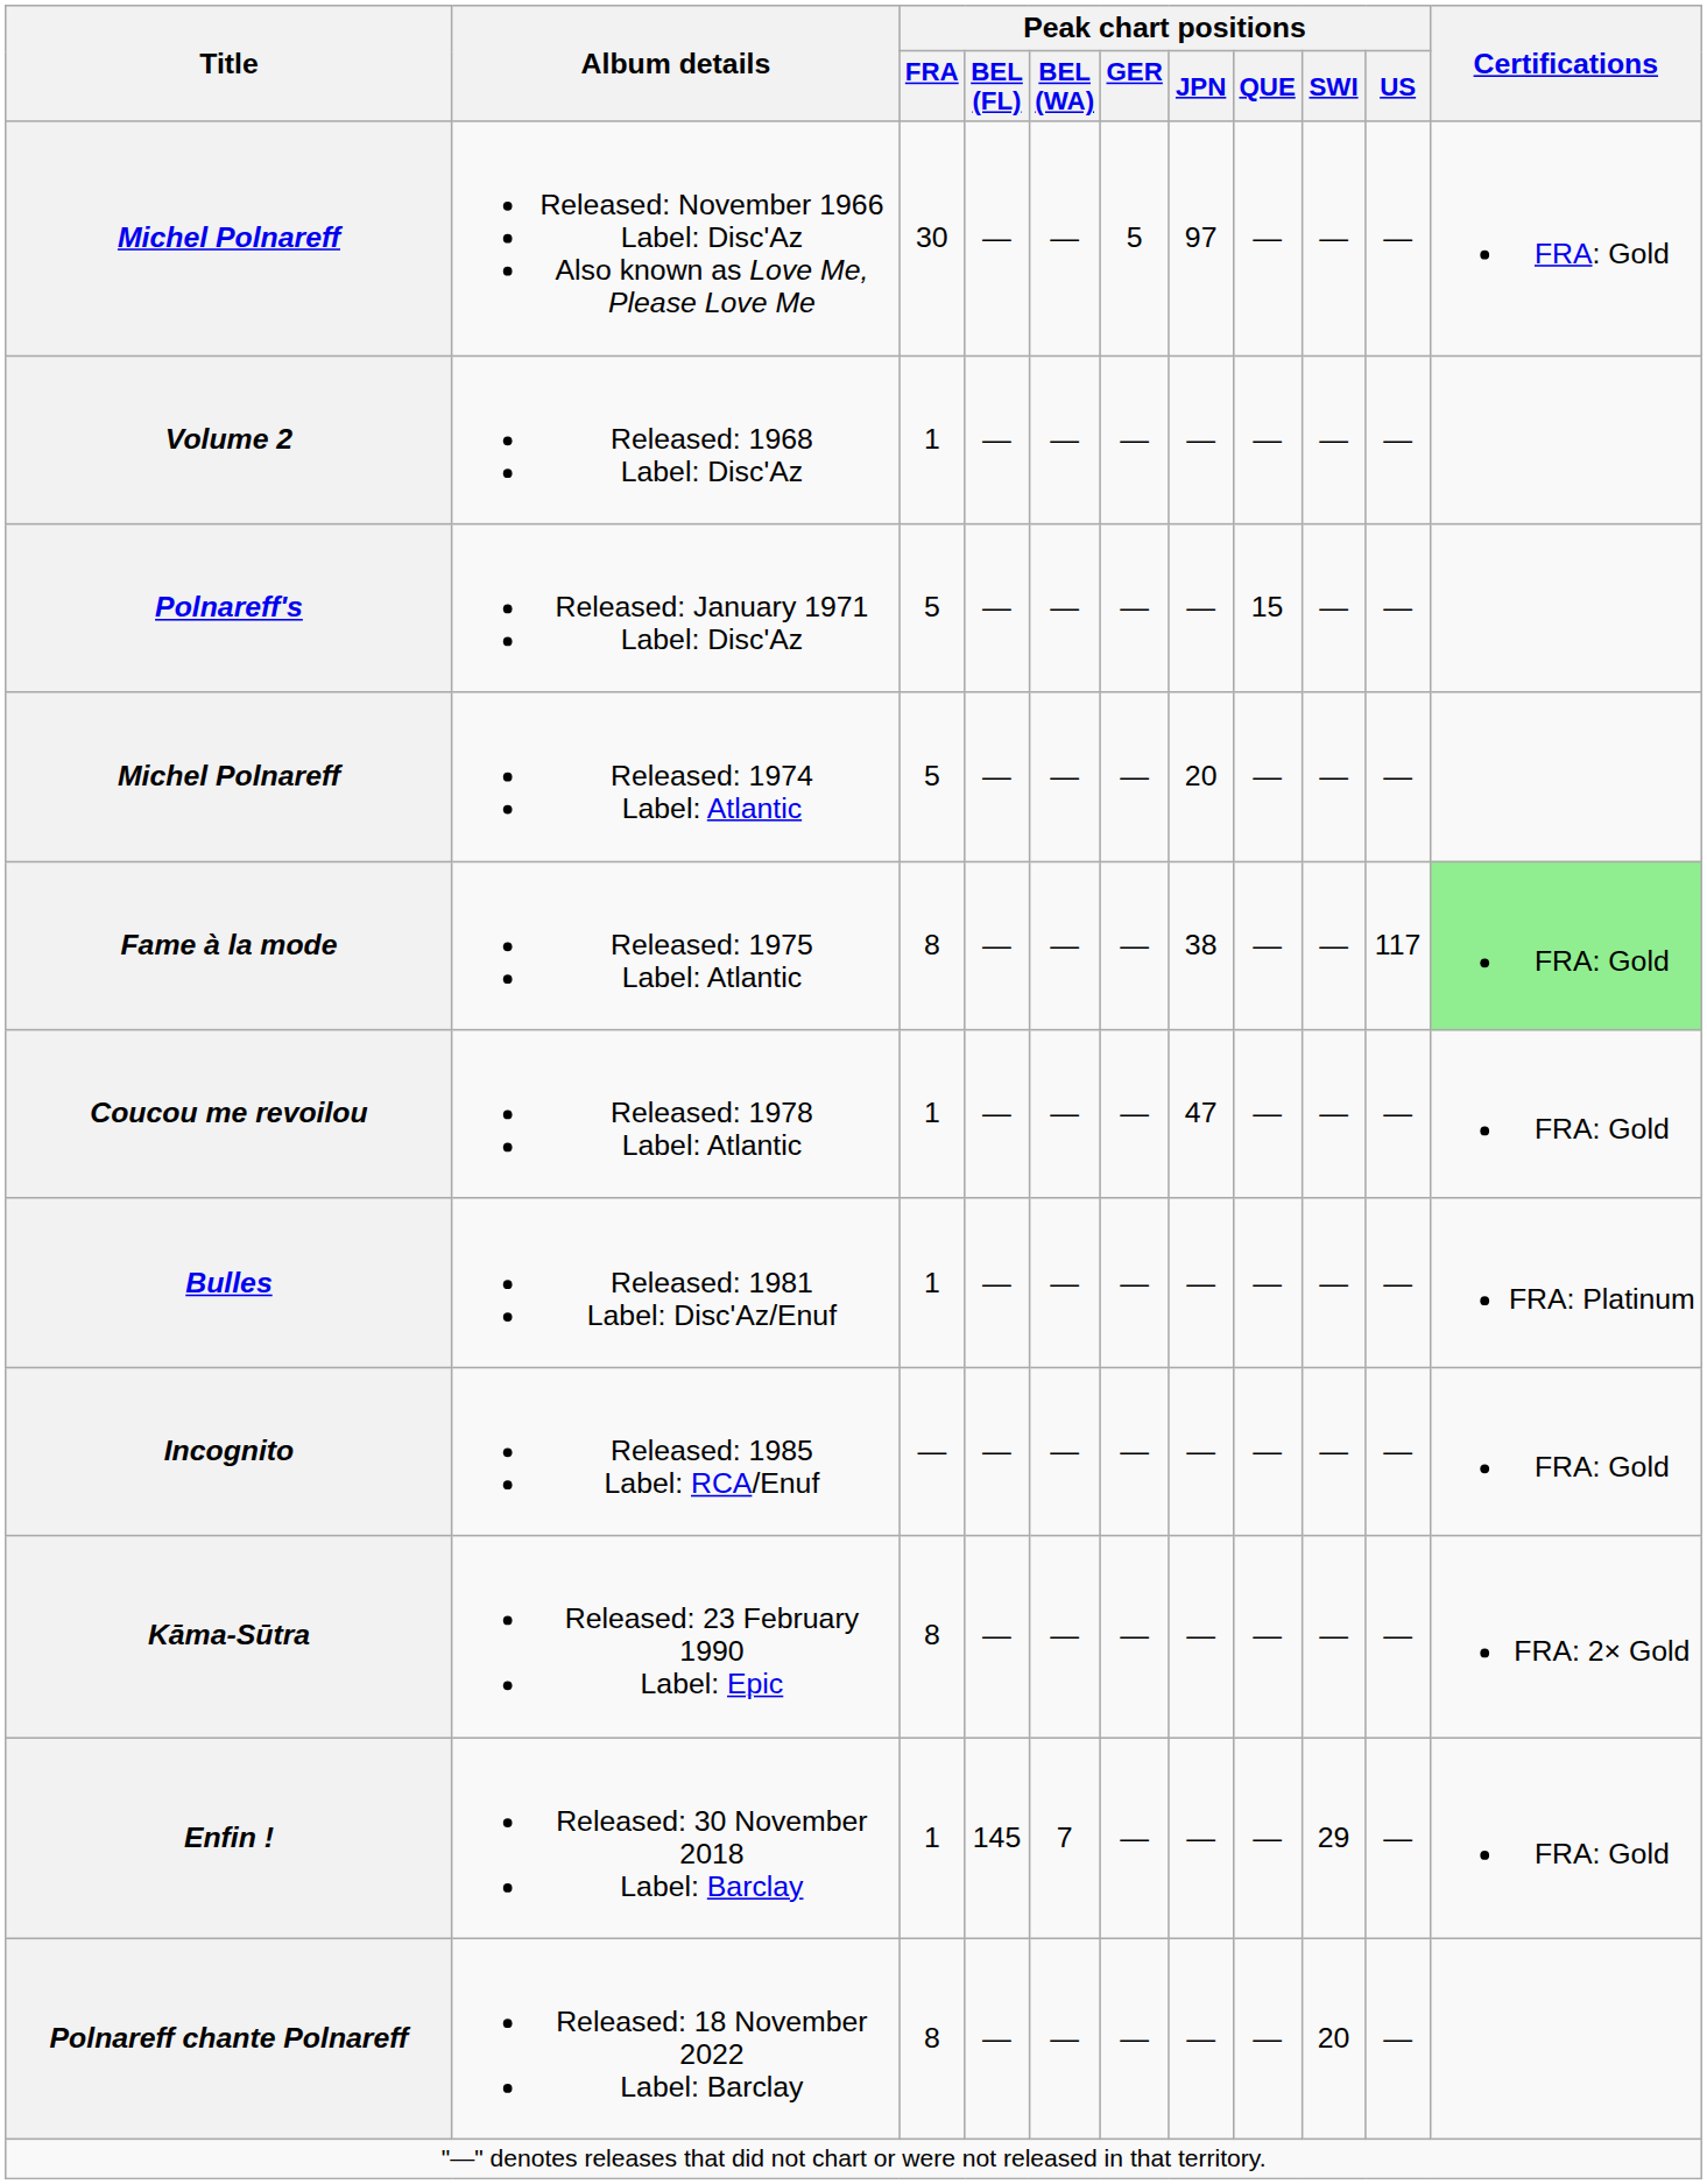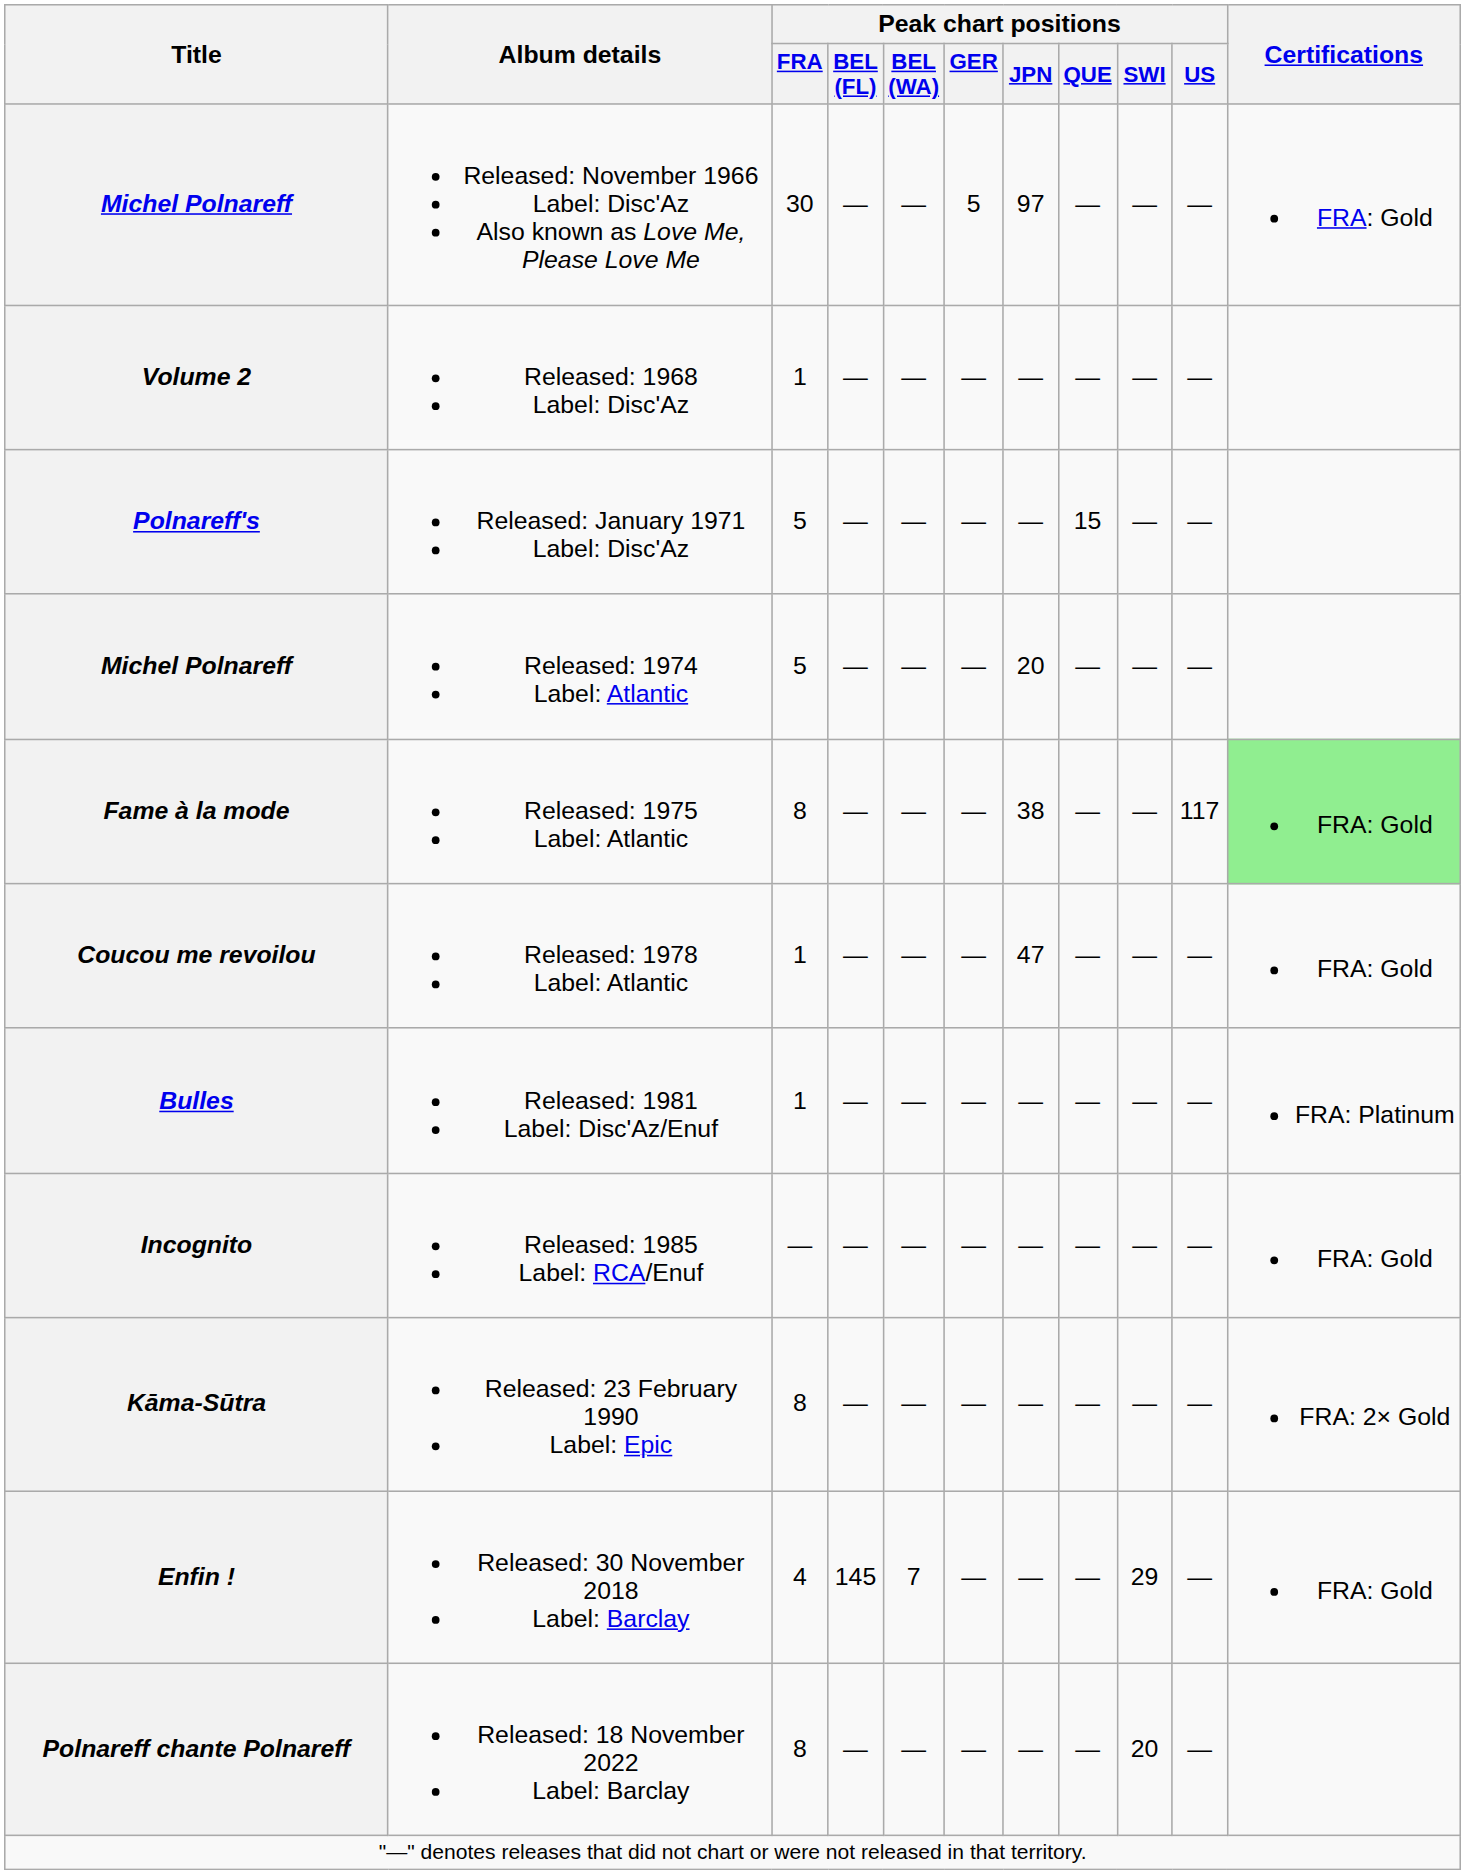Enfin ! | Peak chart positions / FRA: 1 -> 4
